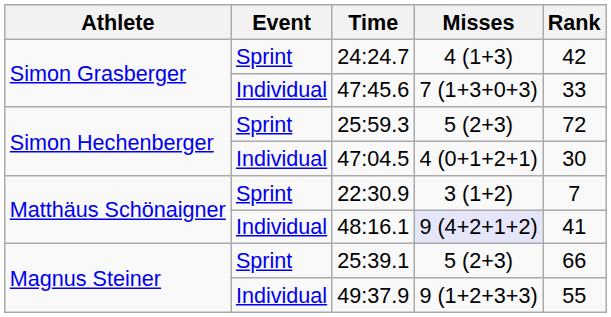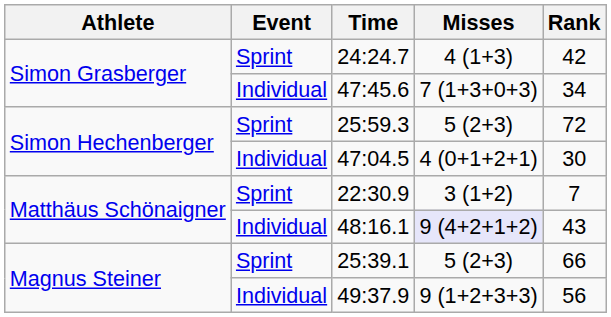47:45.6 | Rank: 33 -> 34
48:16.1 | Rank: 41 -> 43
49:37.9 | Rank: 55 -> 56
